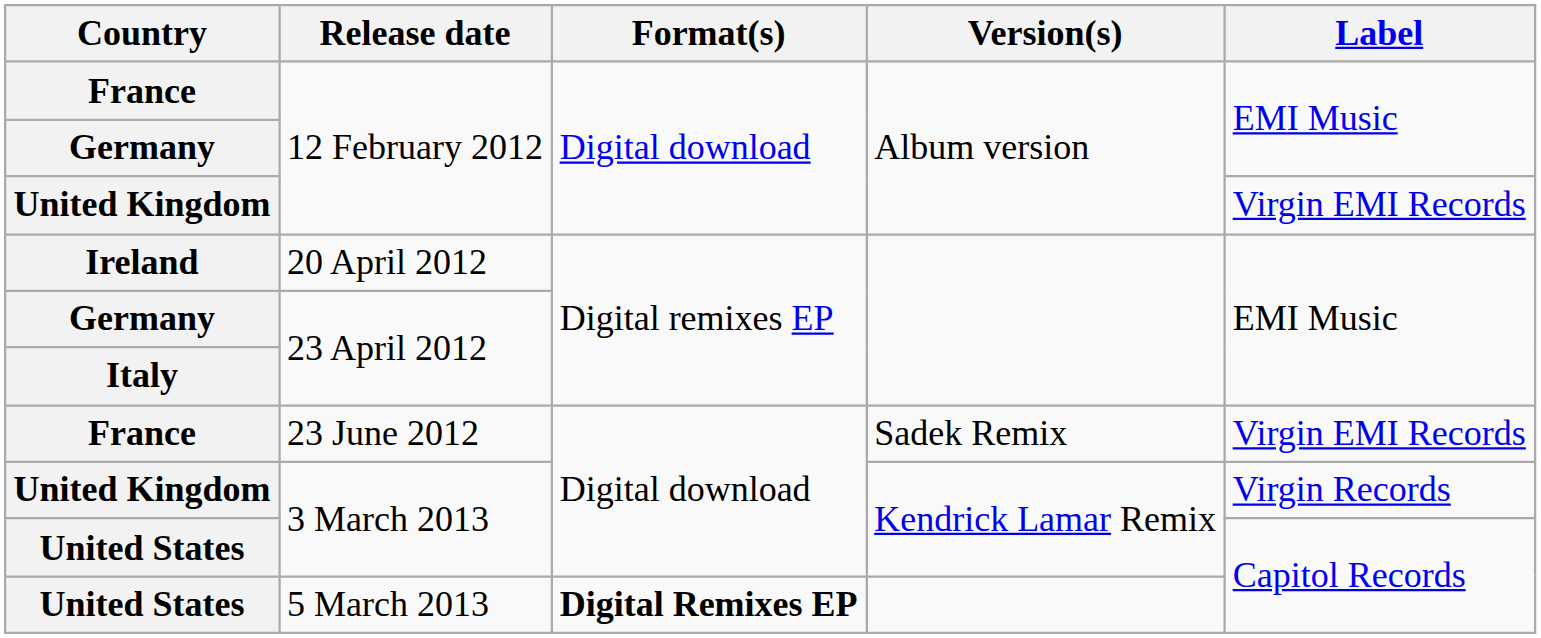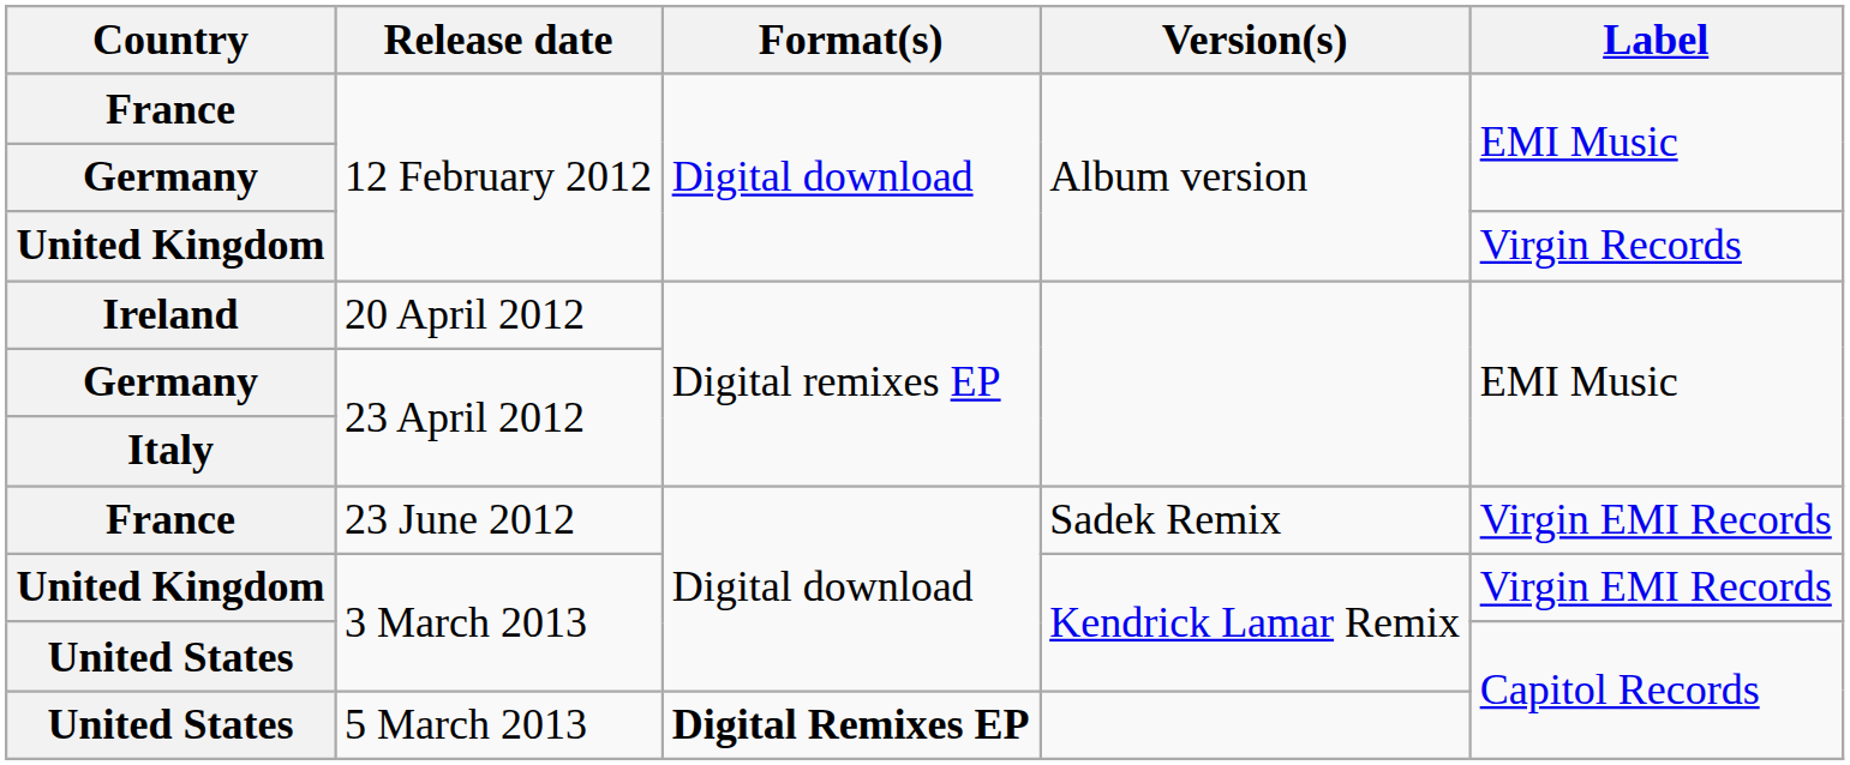United Kingdom / 12 February 2012 | Label: Virgin EMI Records -> Virgin Records
United Kingdom / 3 March 2013 | Label: Virgin Records -> Virgin EMI Records
